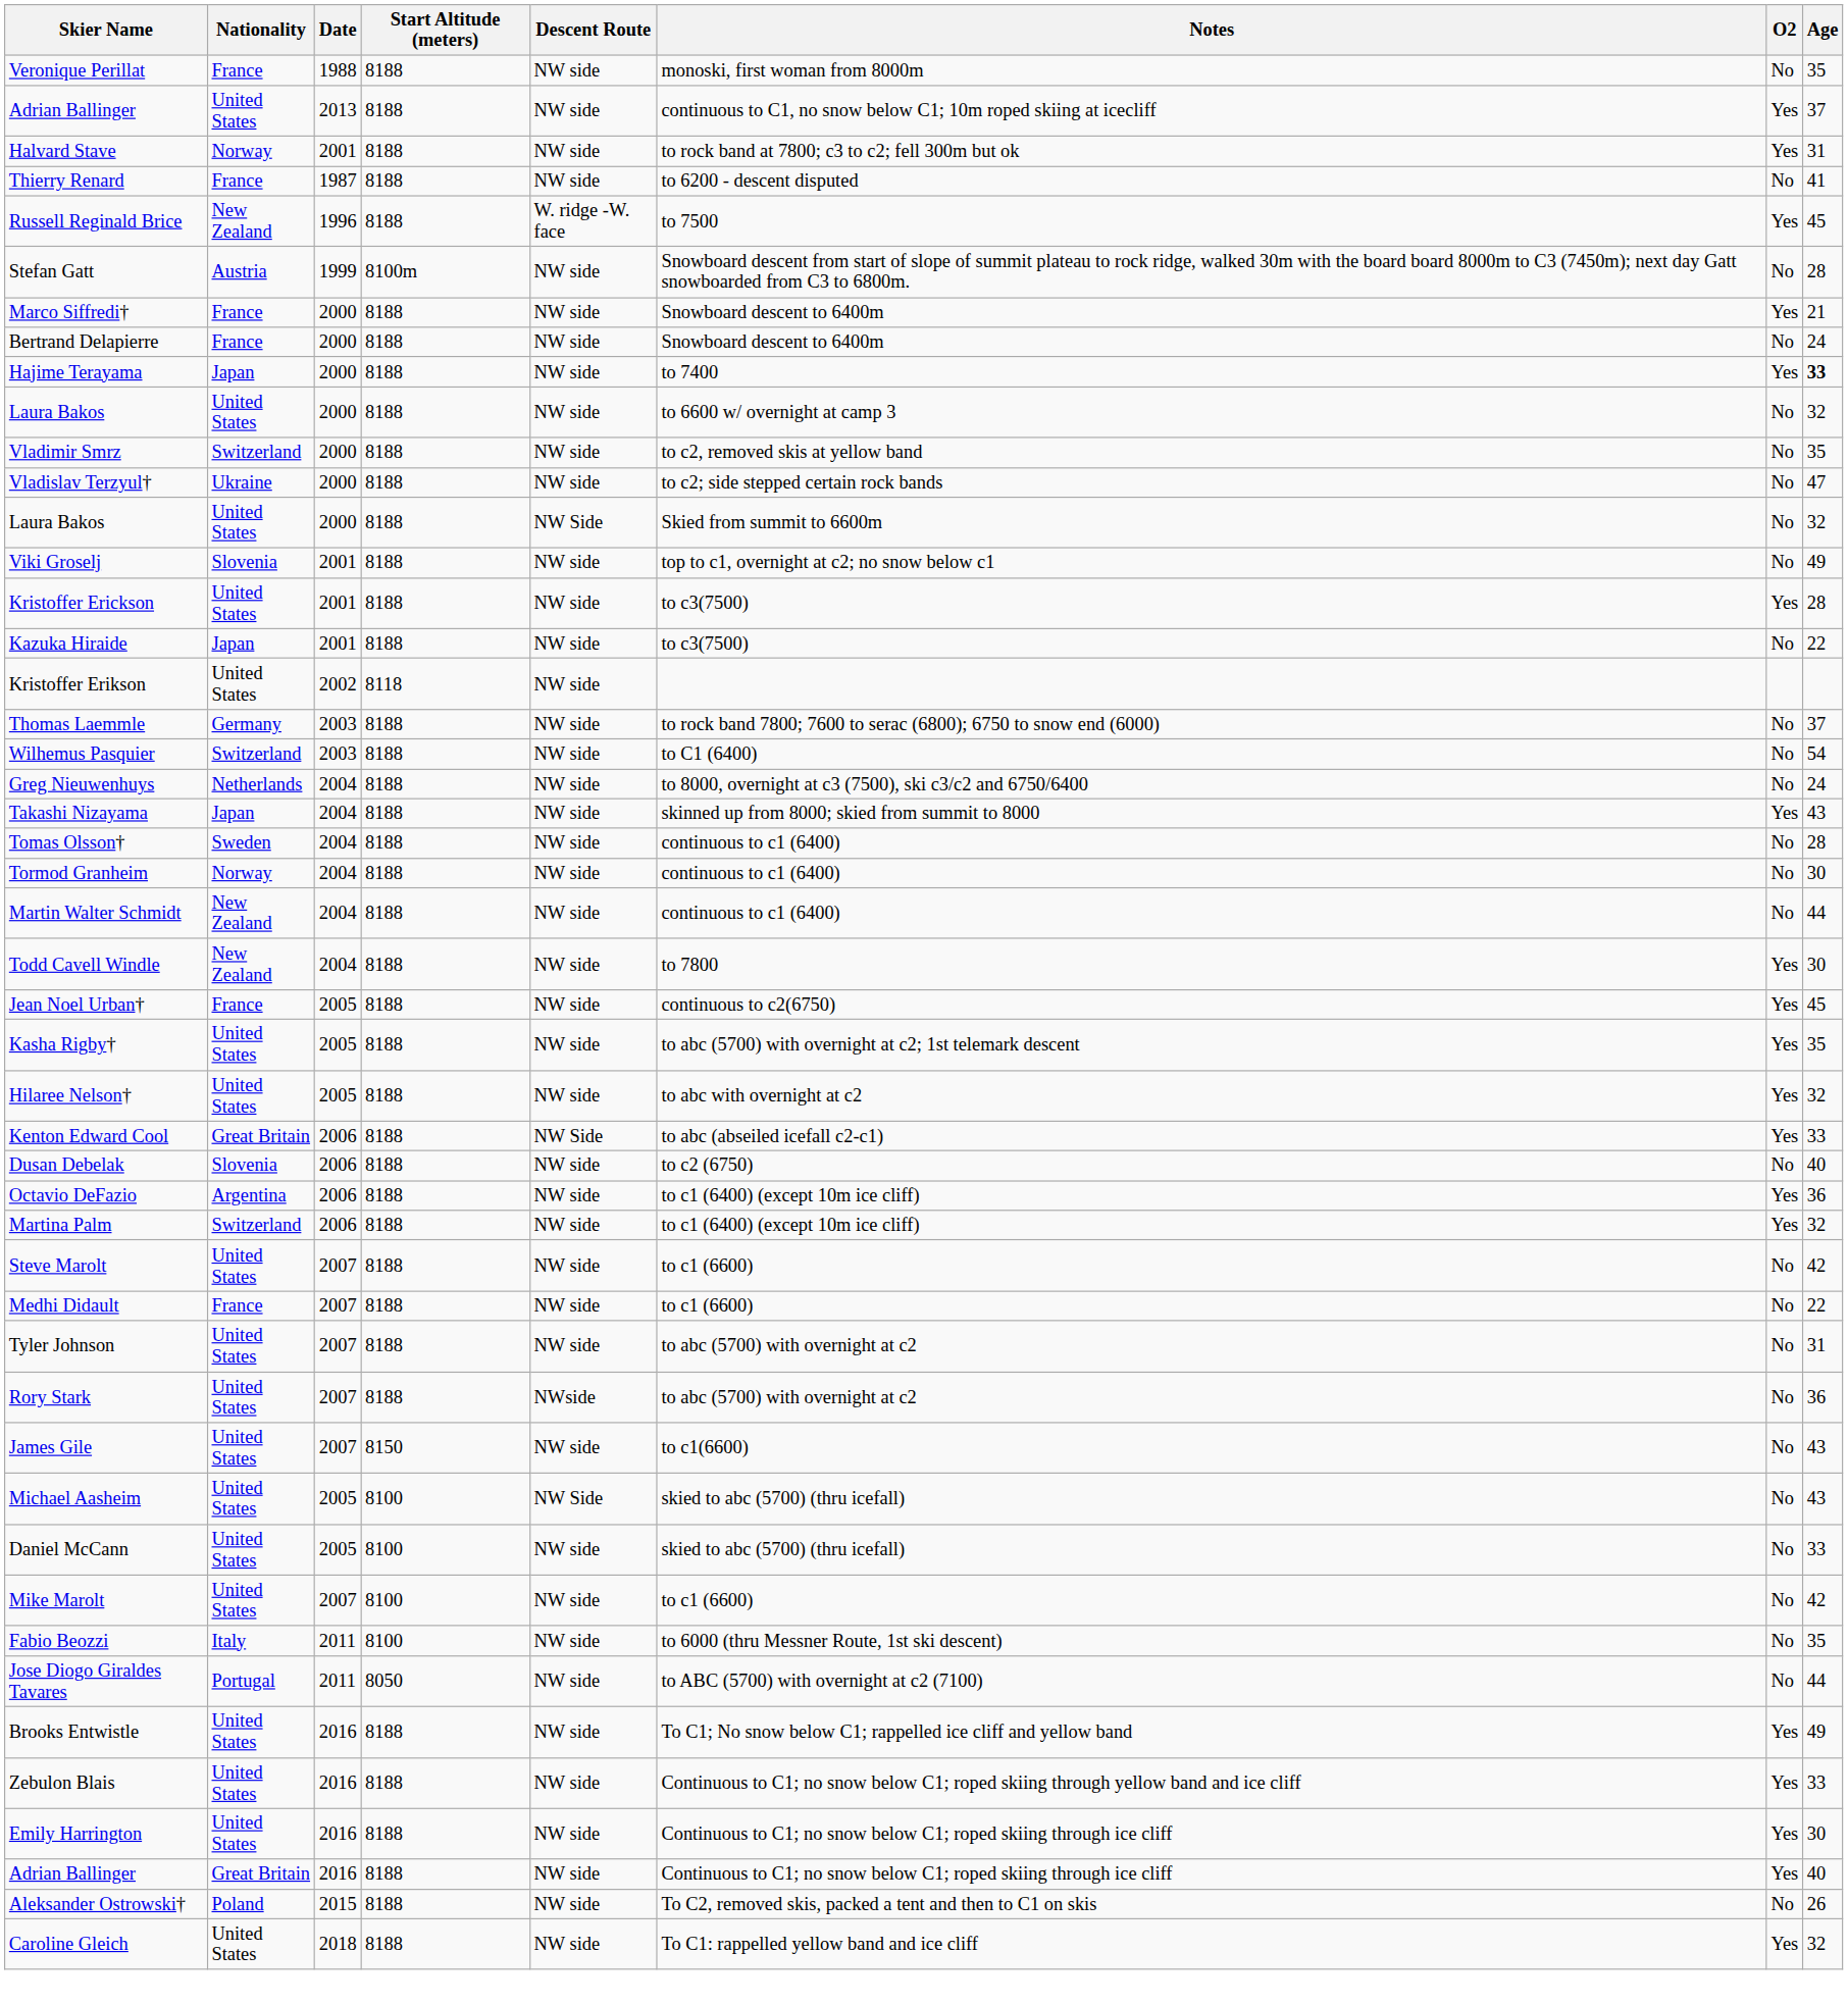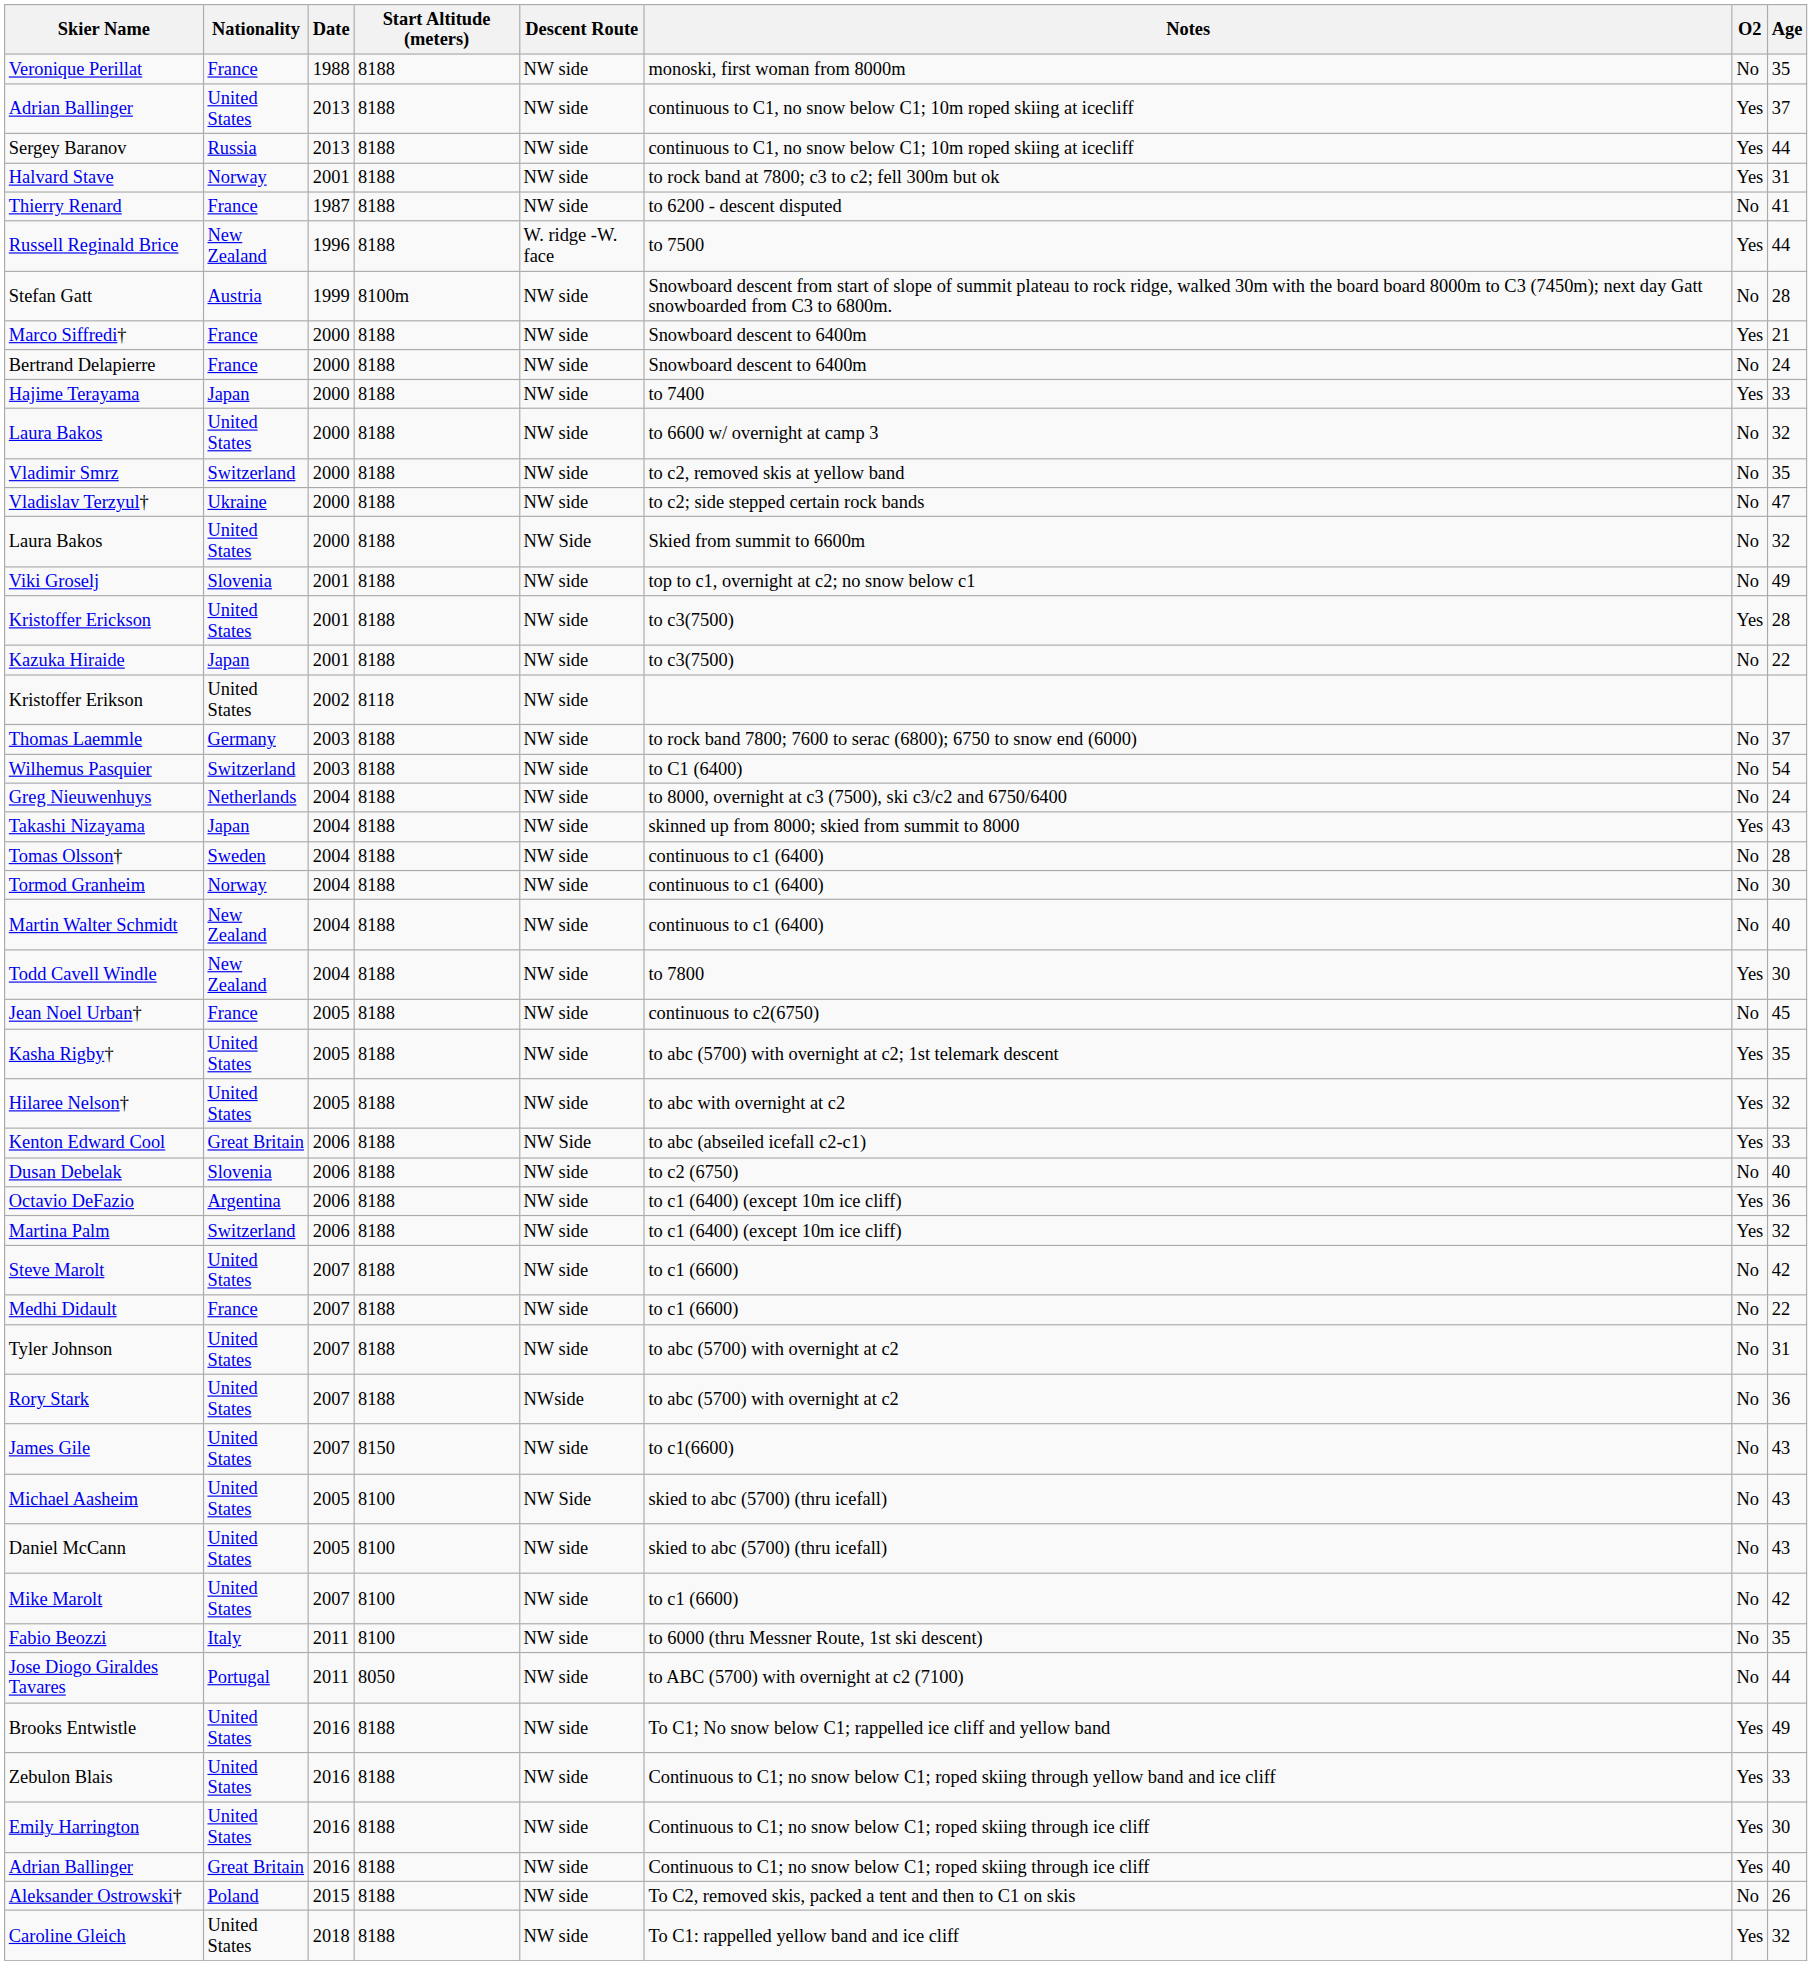+ row: Sergey Baranov | Russia | 2013 | 8188 | NW side | continuous to C1, no snow below C1; 10m roped skiing at icecliff | Yes | 44
Russell Reginald Brice | Age: 45 -> 44
Hajime Terayama | Age: bold -> normal
Martin Walter Schmidt | Age: 44 -> 40
Jean Noel Urban† | O2: Yes -> No
Daniel McCann | Age: 33 -> 43
